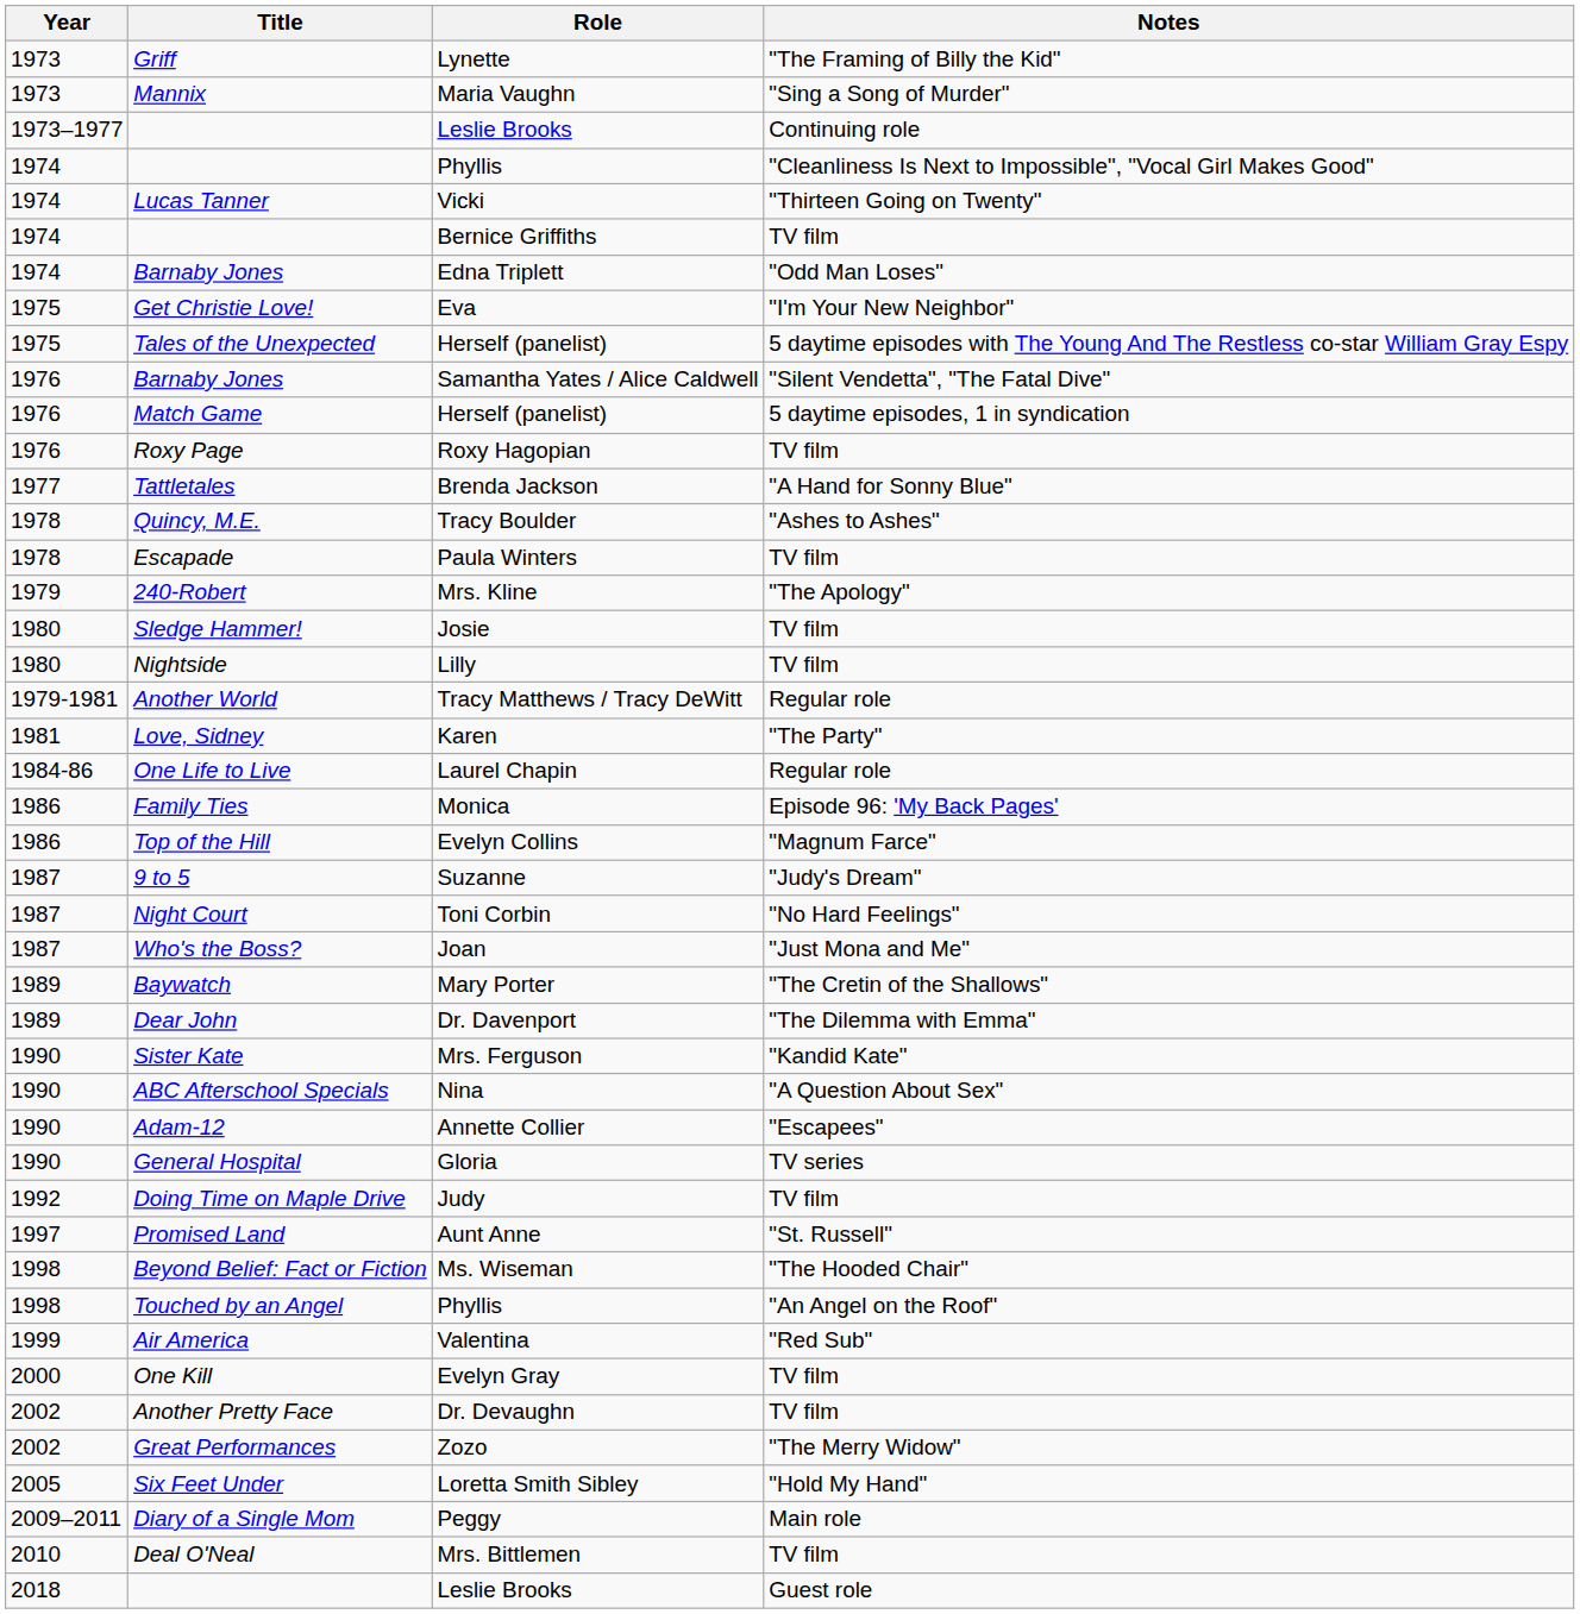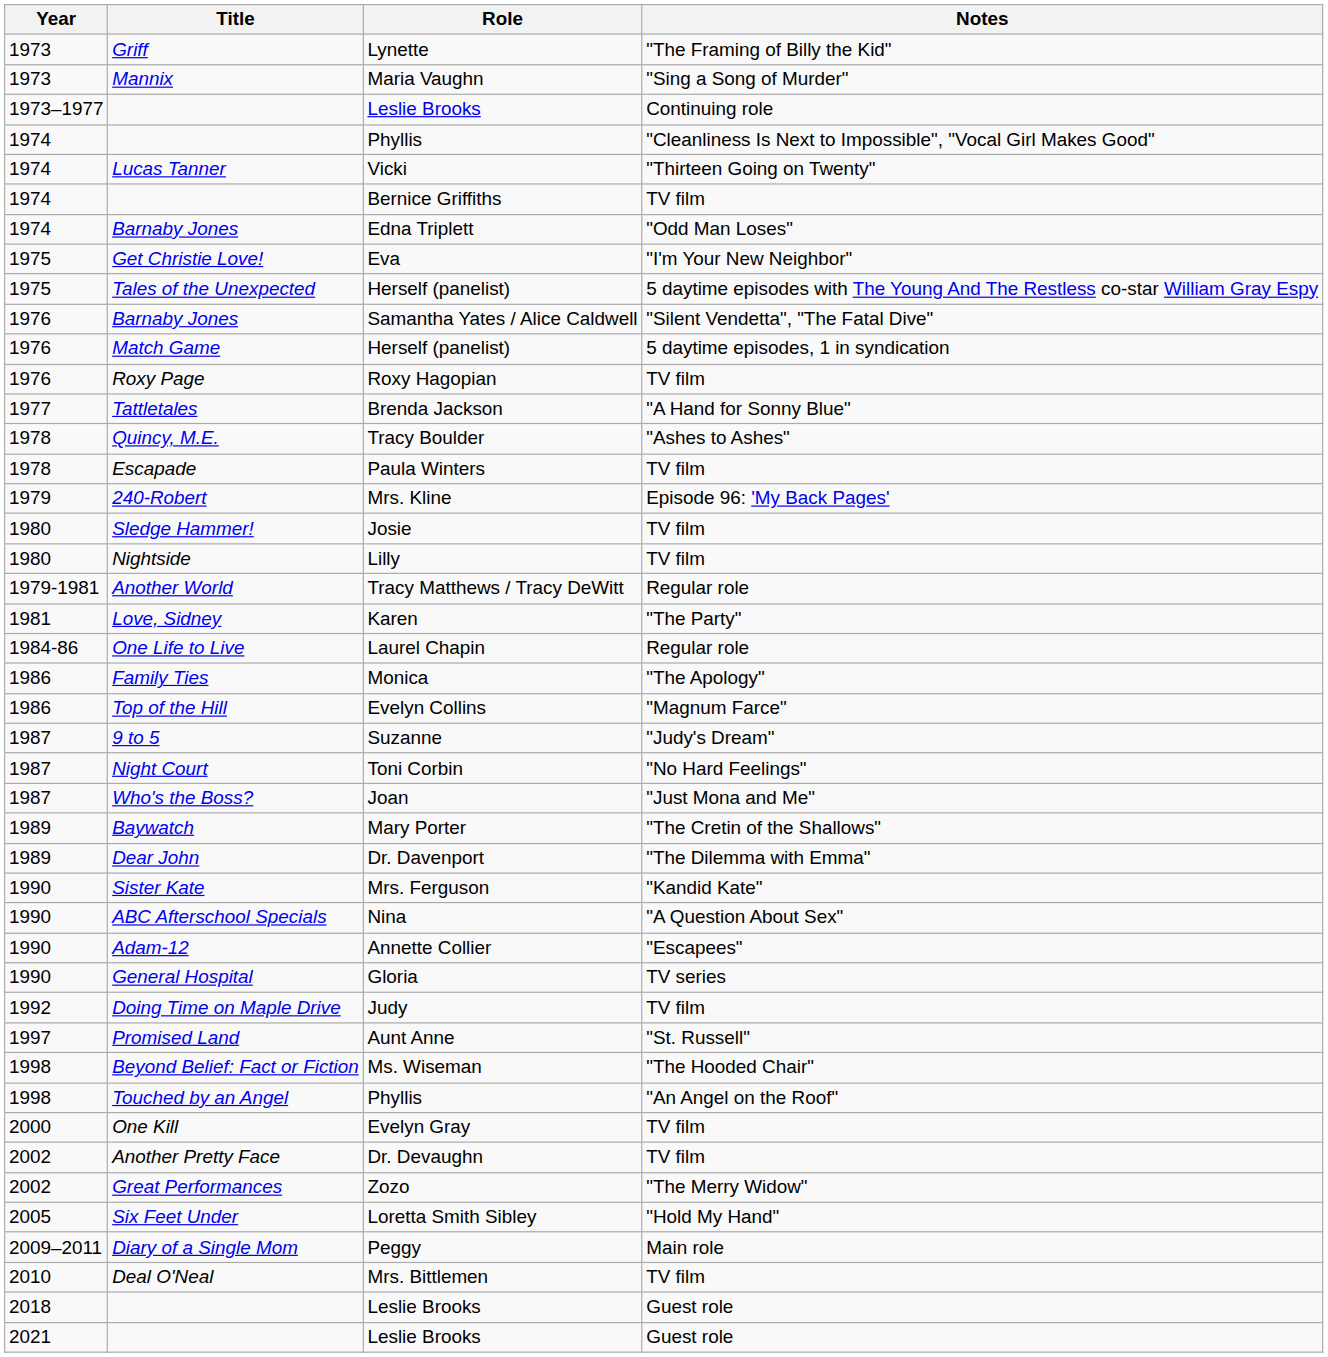Mrs. Kline | Notes: "The Apology" -> Episode 96: 'My Back Pages'
Monica | Notes: Episode 96: 'My Back Pages' -> "The Apology"
- row: 1999 | Air America | Valentina | "Red Sub"
+ row: 2021 | Leslie Brooks | Guest role
